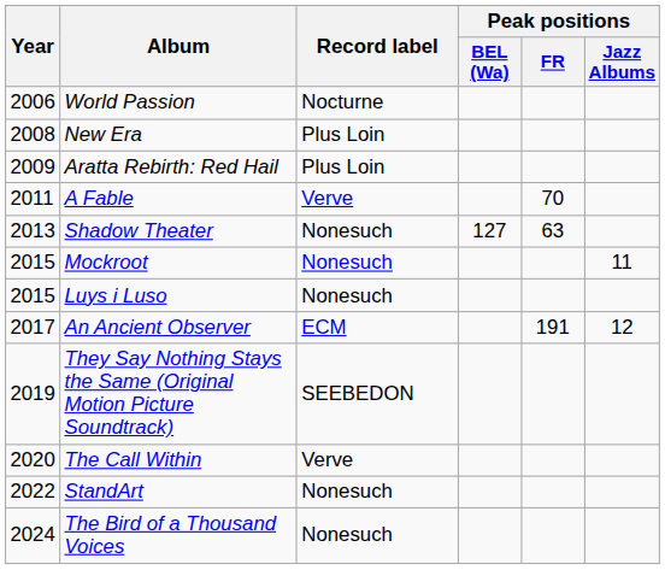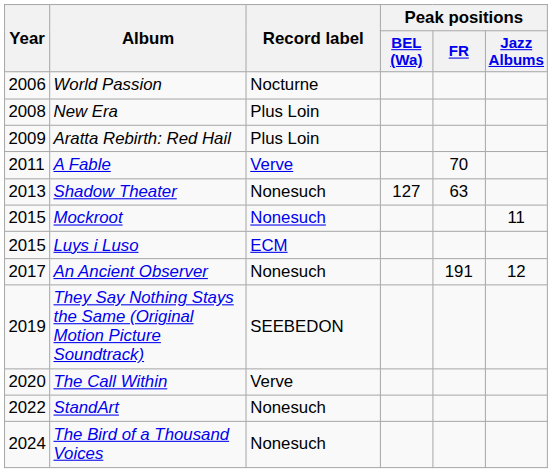Luys i Luso | Record label: Nonesuch -> ECM
An Ancient Observer | Record label: ECM -> Nonesuch
